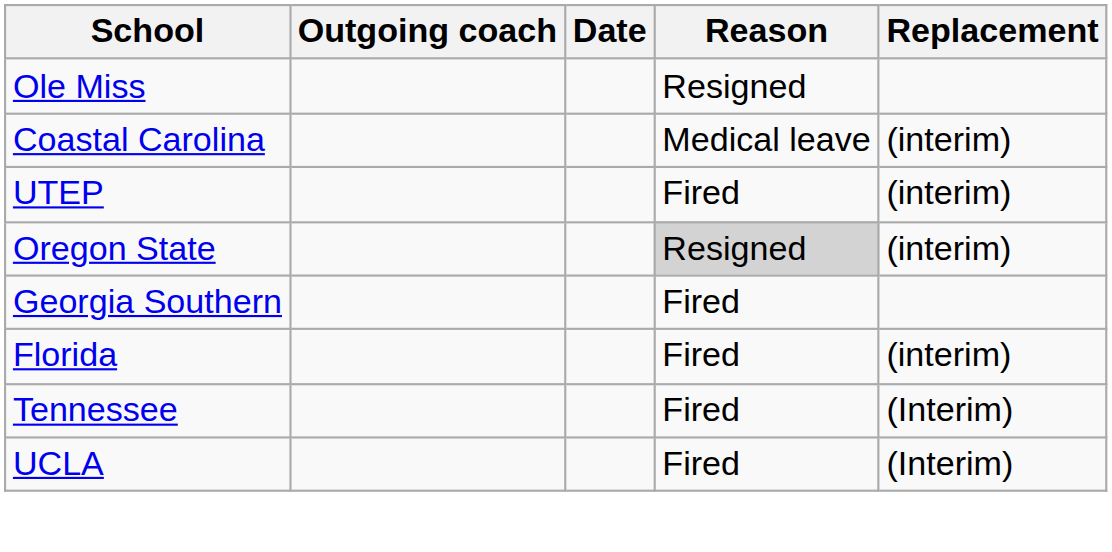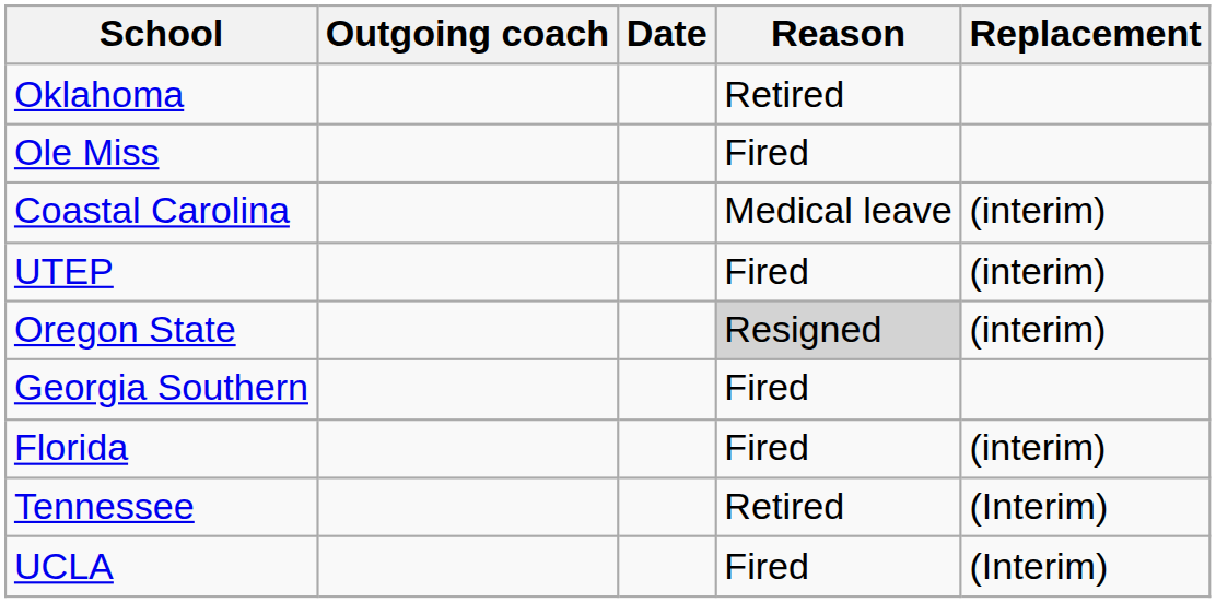+ row: Oklahoma | Retired
Ole Miss | Reason: Resigned -> Fired
Tennessee | Reason: Fired -> Retired
